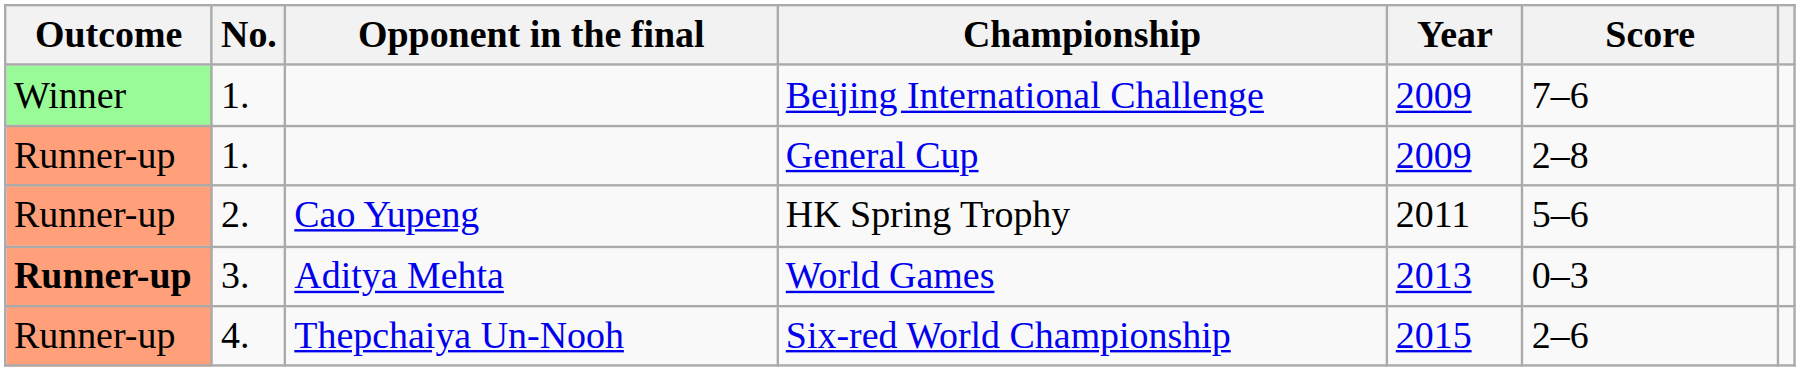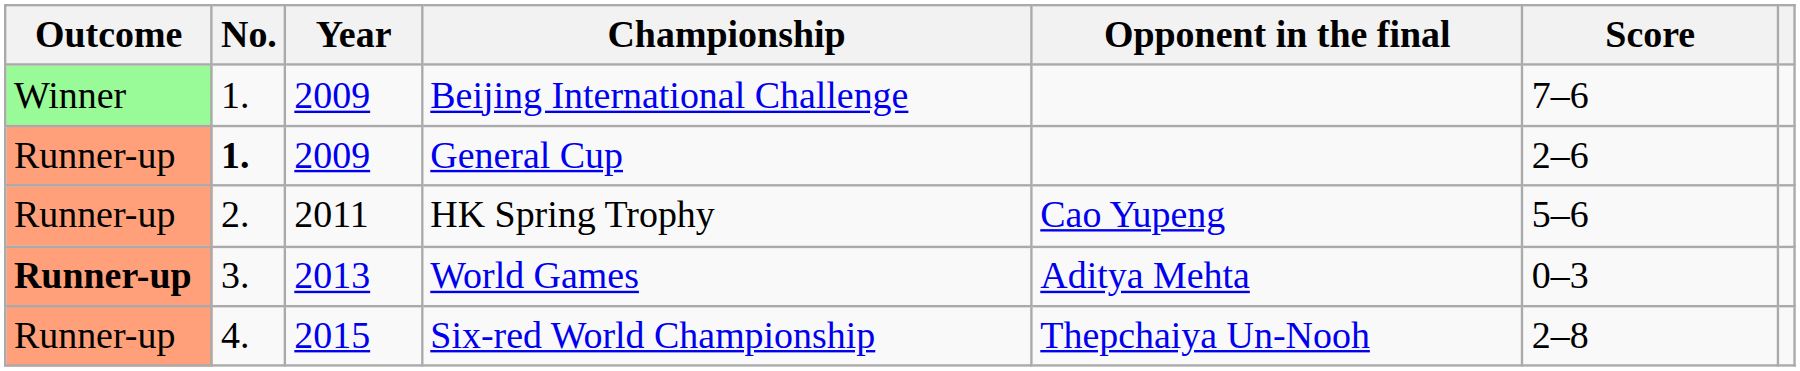columns swapped: Year <-> Opponent in the final
General Cup | No.: normal -> bold
General Cup | Score: 2–8 -> 2–6
Six-red World Championship | Score: 2–6 -> 2–8
